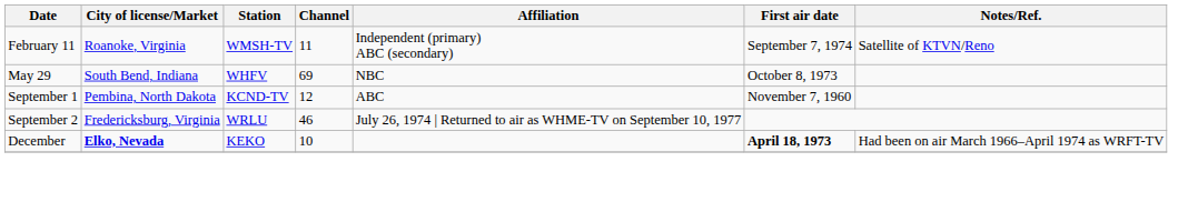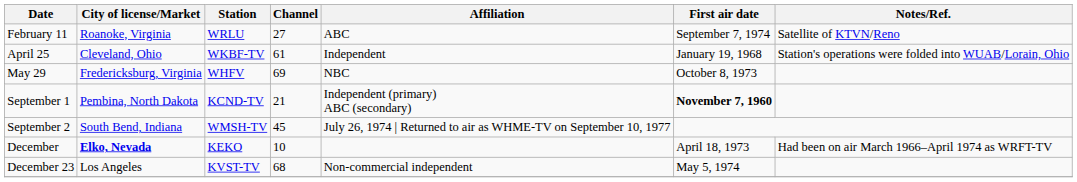February 11 | Station: WMSH-TV -> WRLU
February 11 | Channel: 11 -> 27
February 11 | Affiliation: Independent (primary) ABC (secondary) -> ABC
+ row: April 25 | Cleveland, Ohio | WKBF-TV | 61 | Independent | January 19, 1968 | Station's operations were folded into WUAB/Lorain, Ohio
May 29 | City of license/Market: South Bend, Indiana -> Fredericksburg, Virginia
September 1 | Channel: 12 -> 21
September 1 | Affiliation: ABC -> Independent (primary) ABC (secondary)
September 1 | First air date: normal -> bold
September 2 | City of license/Market: Fredericksburg, Virginia -> South Bend, Indiana
September 2 | Station: WRLU -> WMSH-TV
September 2 | Channel: 46 -> 45
December | First air date: bold -> normal
+ row: December 23 | Los Angeles | KVST-TV | 68 | Non-commercial independent | May 5, 1974
